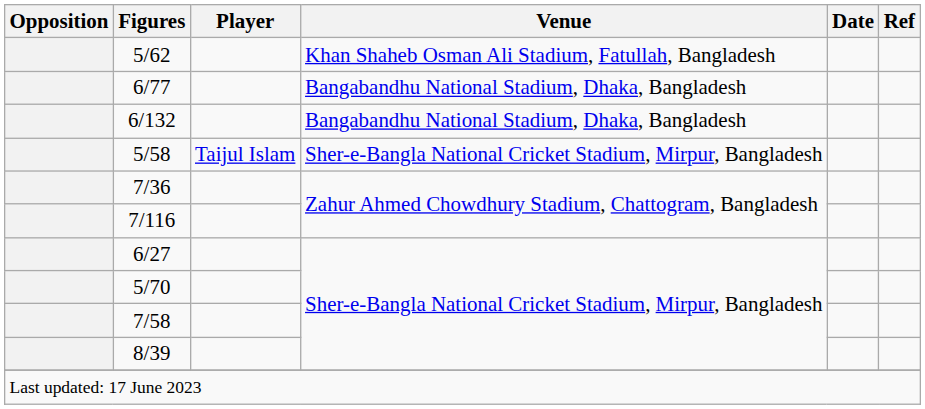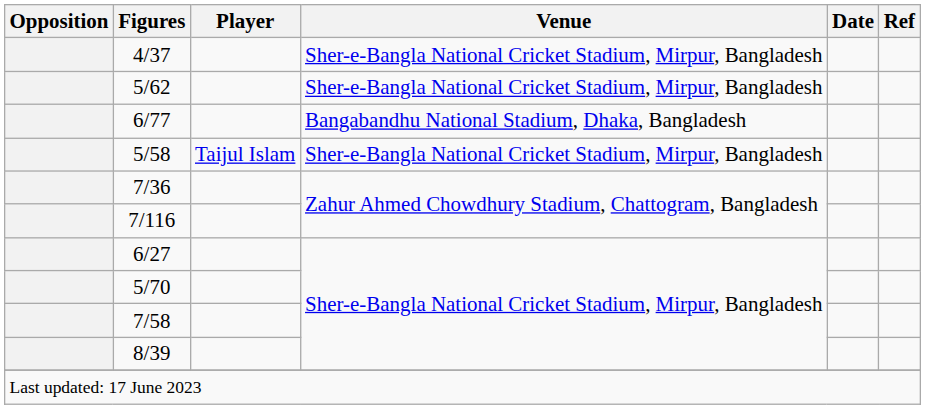+ row: 4/37 | Sher-e-Bangla National Cricket Stadium, Mirpur, Bangladesh
5/62 | Venue: Khan Shaheb Osman Ali Stadium, Fatullah, Bangladesh -> Sher-e-Bangla National Cricket Stadium, Mirpur, Bangladesh
- row: 6/132 | Bangabandhu National Stadium, Dhaka, Bangladesh
